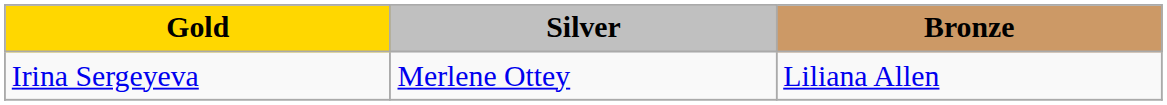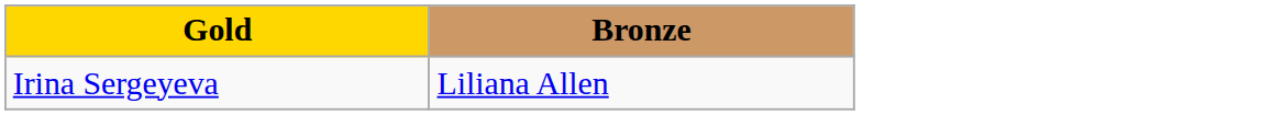- column: Silver | Merlene Ottey
